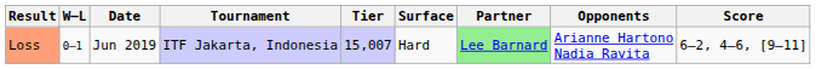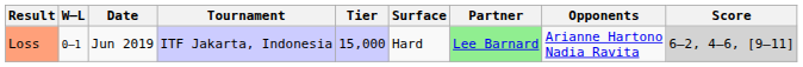Loss | Tier: 15,007 -> 15,000
Loss | Score: no background -> lightgrey background
